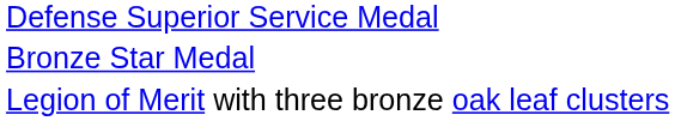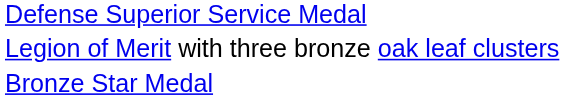rows swapped: Legion of Merit with three bronze oak leaf clusters <-> Bronze Star Medal
